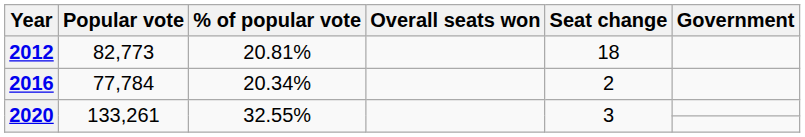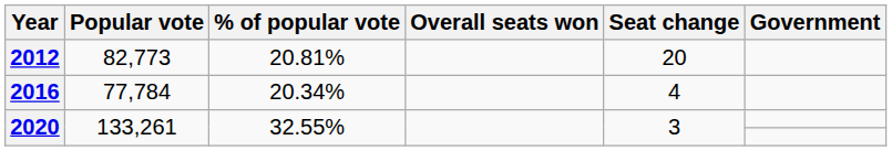2012 | Seat change: 18 -> 20
2016 | Seat change: 2 -> 4
